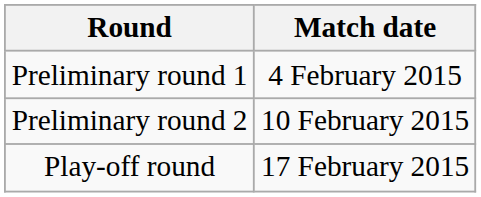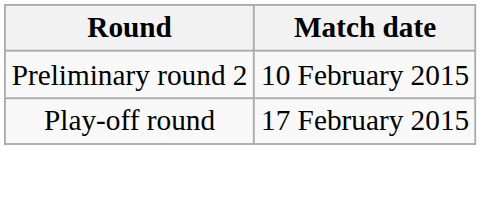- row: Preliminary round 1 | 4 February 2015
